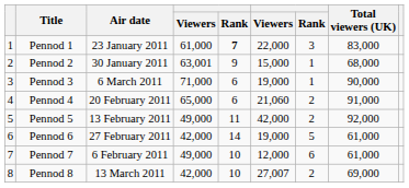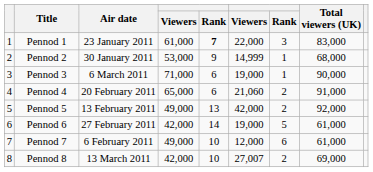Pennod 2 | column 4: 63,001 -> 53,000
Pennod 2 | column 6: 15,000 -> 14,999
Pennod 5 | column 5: 11 -> 13
